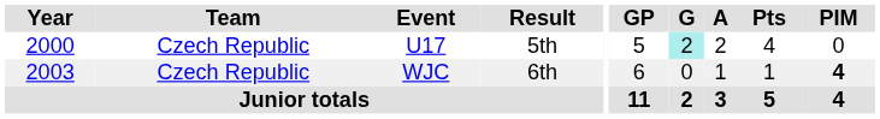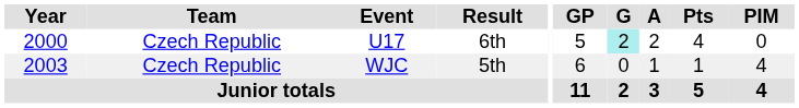U17 | Result: 5th -> 6th
WJC | Result: 6th -> 5th
WJC | PIM: bold -> normal
